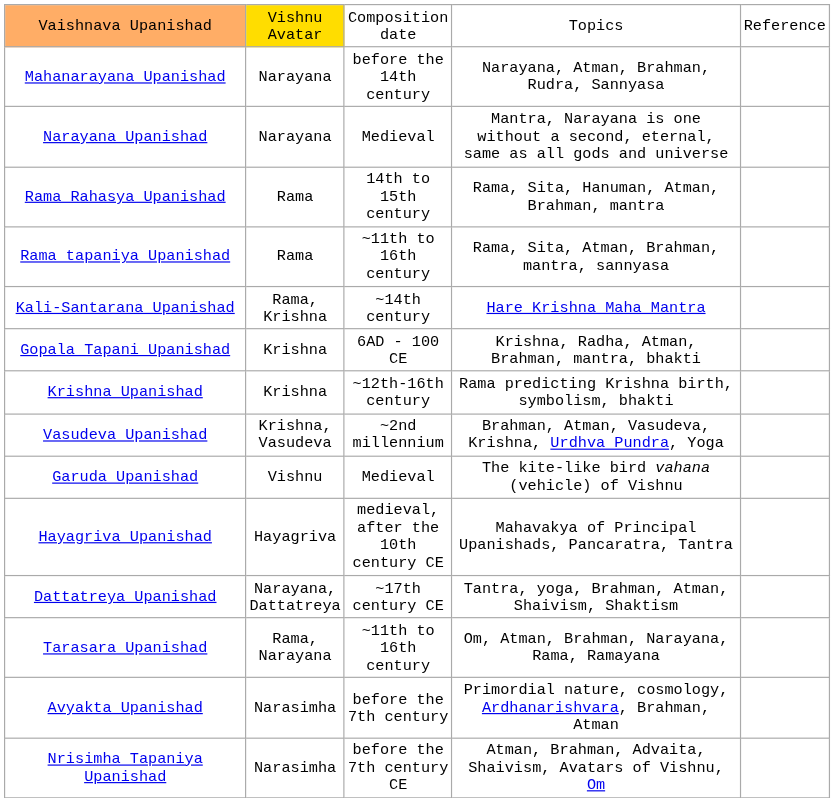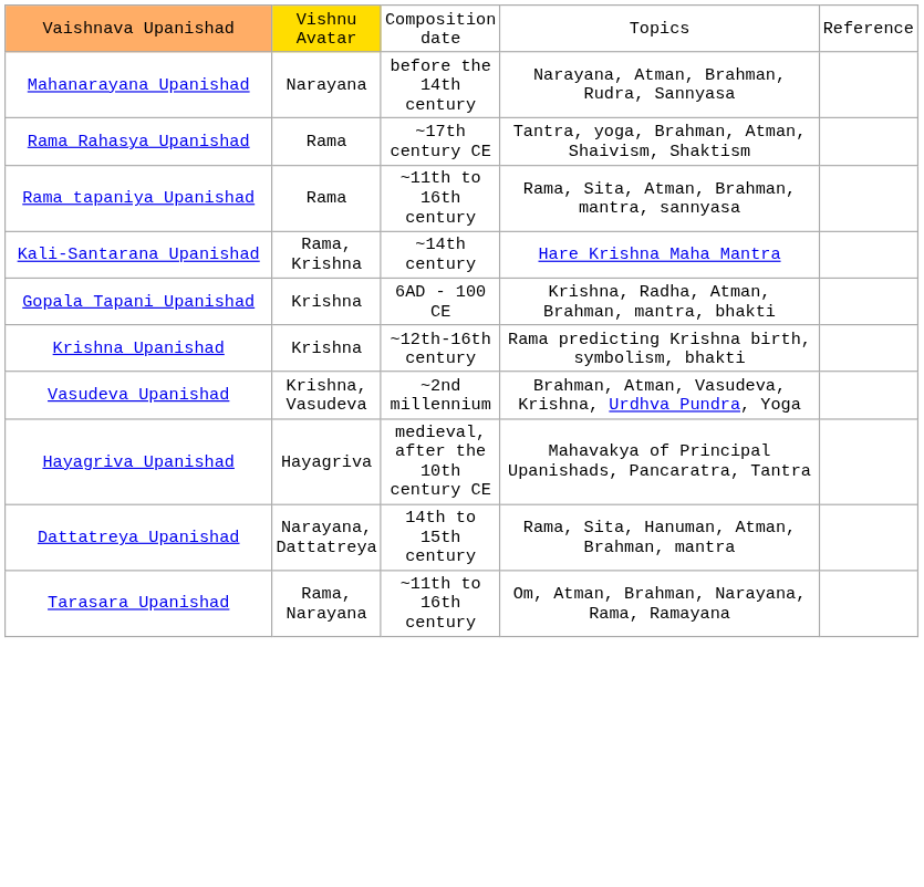- row: Narayana Upanishad | Narayana | Medieval | Mantra, Narayana is one without a second, eternal, same as all gods and universe
Rama Rahasya Upanishad | column 3: 14th to 15th century -> ~17th century CE
Rama Rahasya Upanishad | column 4: Rama, Sita, Hanuman, Atman, Brahman, mantra -> Tantra, yoga, Brahman, Atman, Shaivism, Shaktism
- row: Garuda Upanishad | Vishnu | Medieval | The kite-like bird vahana (vehicle) of Vishnu
Dattatreya Upanishad | column 3: ~17th century CE -> 14th to 15th century
Dattatreya Upanishad | column 4: Tantra, yoga, Brahman, Atman, Shaivism, Shaktism -> Rama, Sita, Hanuman, Atman, Brahman, mantra
- row: Avyakta Upanishad | Narasimha | before the 7th century | Primordial nature, cosmology, Ardhanarishvara, Brahman, Atman
- row: Nrisimha Tapaniya Upanishad | Narasimha | before the 7th century CE | Atman, Brahman, Advaita, Shaivism, Avatars of Vishnu, Om
